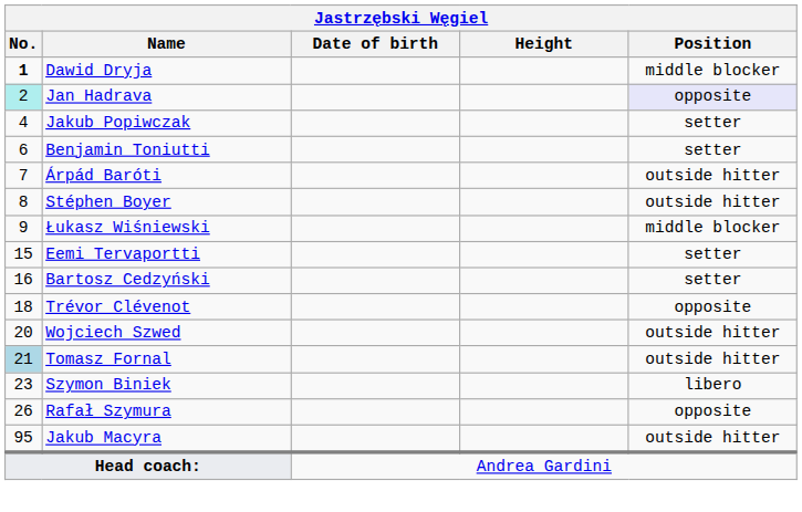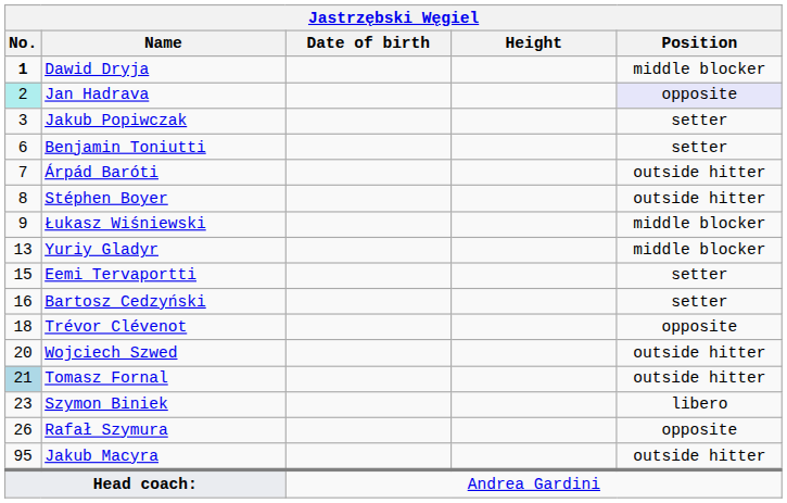Jakub Popiwczak | No.: 4 -> 3
+ row: 13 | Yuriy Gladyr | middle blocker
